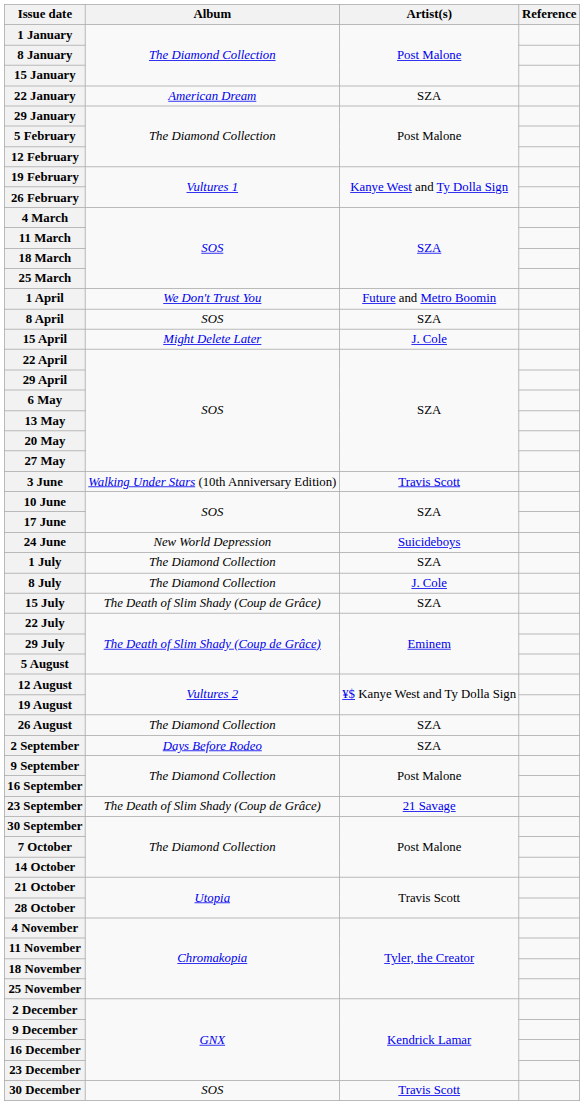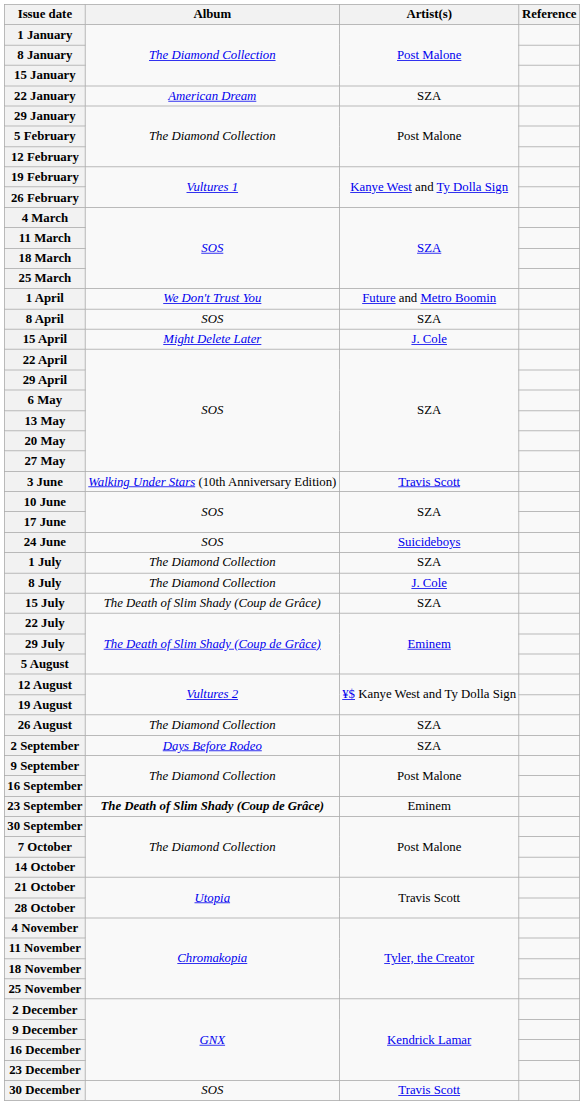24 June | Album: New World Depression -> SOS
23 September | Album: normal -> bold
23 September | Artist(s): 21 Savage -> Eminem
